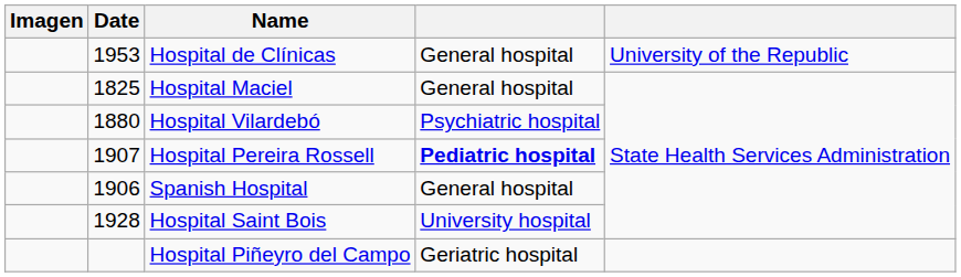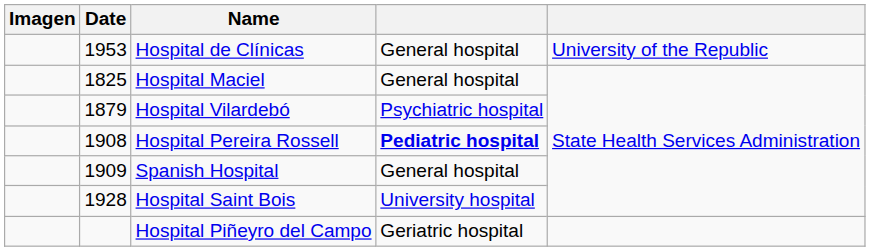Hospital Vilardebó | Date: 1880 -> 1879
Hospital Pereira Rossell | Date: 1907 -> 1908
Spanish Hospital | Date: 1906 -> 1909
